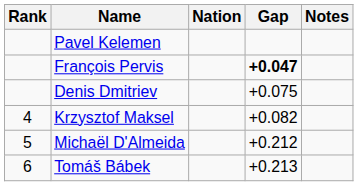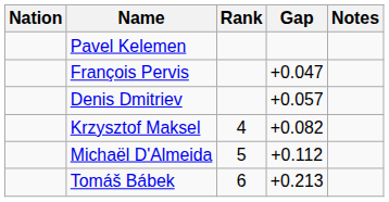columns swapped: Rank <-> Nation
François Pervis | Gap: bold -> normal
Denis Dmitriev | Gap: +0.075 -> +0.057
Michaël D'Almeida | Gap: +0.212 -> +0.112
